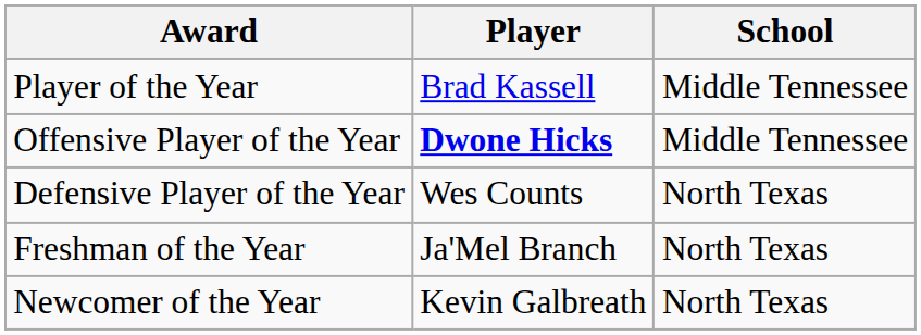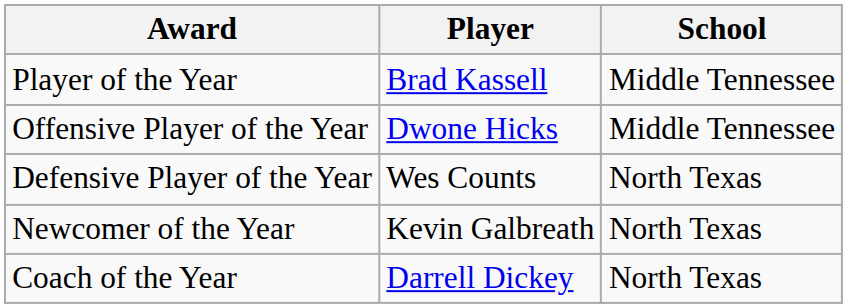Offensive Player of the Year | Player: bold -> normal
- row: Freshman of the Year | Ja'Mel Branch | North Texas
+ row: Coach of the Year | Darrell Dickey | North Texas
